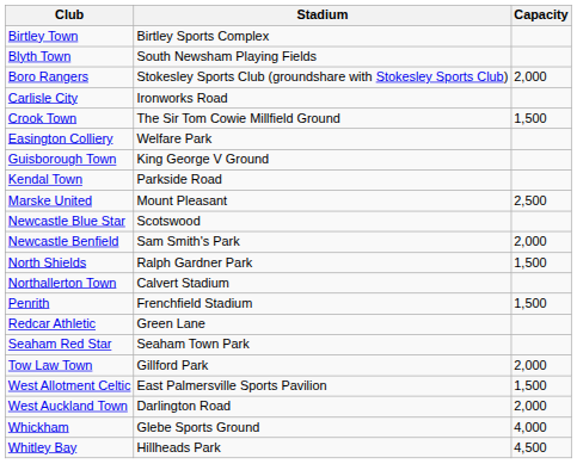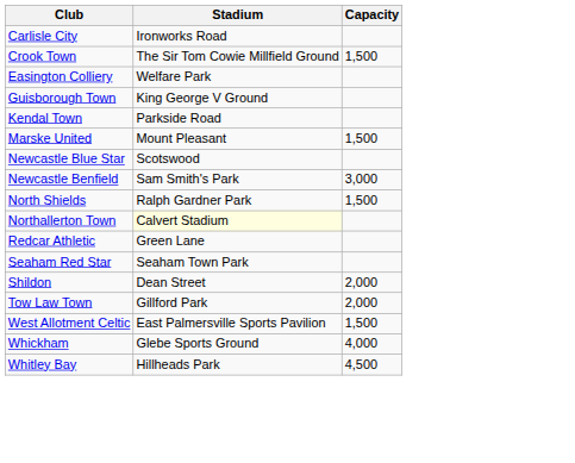- row: Birtley Town | Birtley Sports Complex
- row: Blyth Town | South Newsham Playing Fields
- row: Boro Rangers | Stokesley Sports Club (groundshare with Stokesley Sports Club) | 2,000
Marske United | Capacity: 2,500 -> 1,500
Newcastle Benfield | Capacity: 2,000 -> 3,000
Northallerton Town | Stadium: no background -> lightyellow background
- row: Penrith | Frenchfield Stadium | 1,500
+ row: Shildon | Dean Street | 2,000
- row: West Auckland Town | Darlington Road | 2,000
